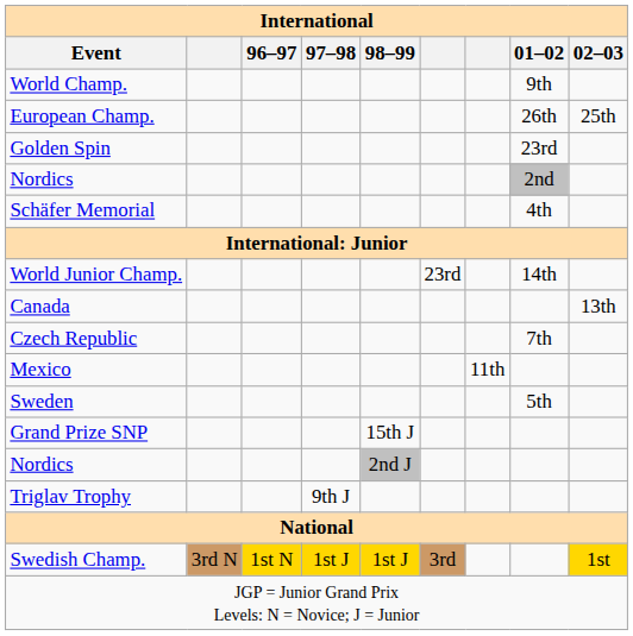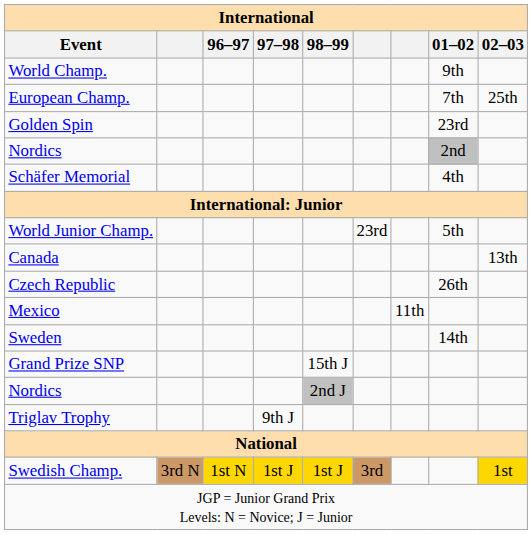European Champ. | 01–02: 26th -> 7th
World Junior Champ. | 01–02: 14th -> 5th
Czech Republic | 01–02: 7th -> 26th
Sweden | 01–02: 5th -> 14th
